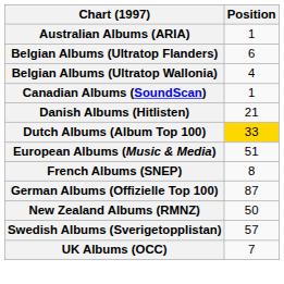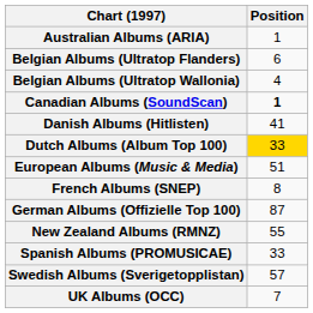Canadian Albums (SoundScan) | Position: normal -> bold
Danish Albums (Hitlisten) | Position: 21 -> 41
New Zealand Albums (RMNZ) | Position: 50 -> 55
+ row: Spanish Albums (PROMUSICAE) | 33
